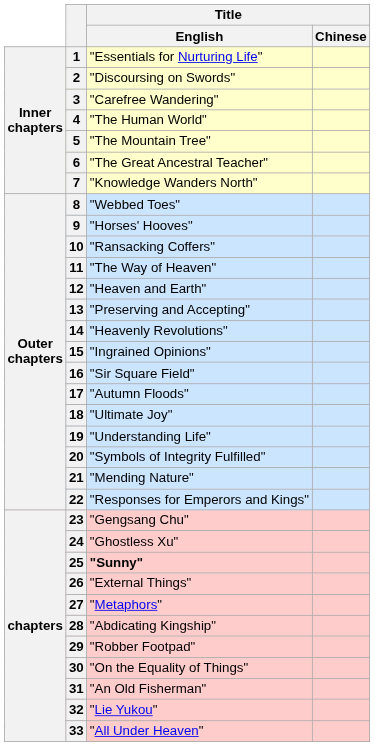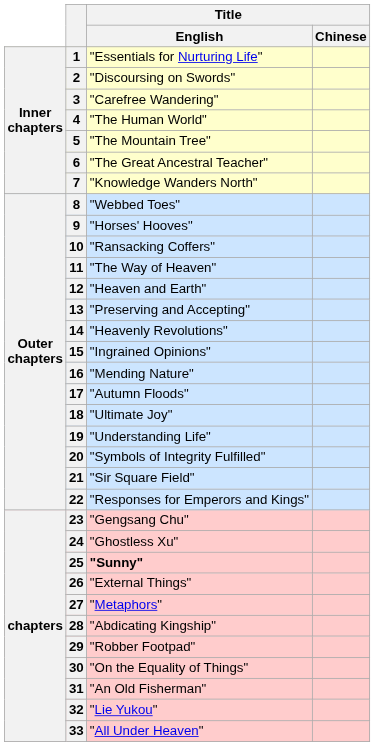16 | Title / English: "Sir Square Field" -> "Mending Nature"
21 | Title / English: "Mending Nature" -> "Sir Square Field"
